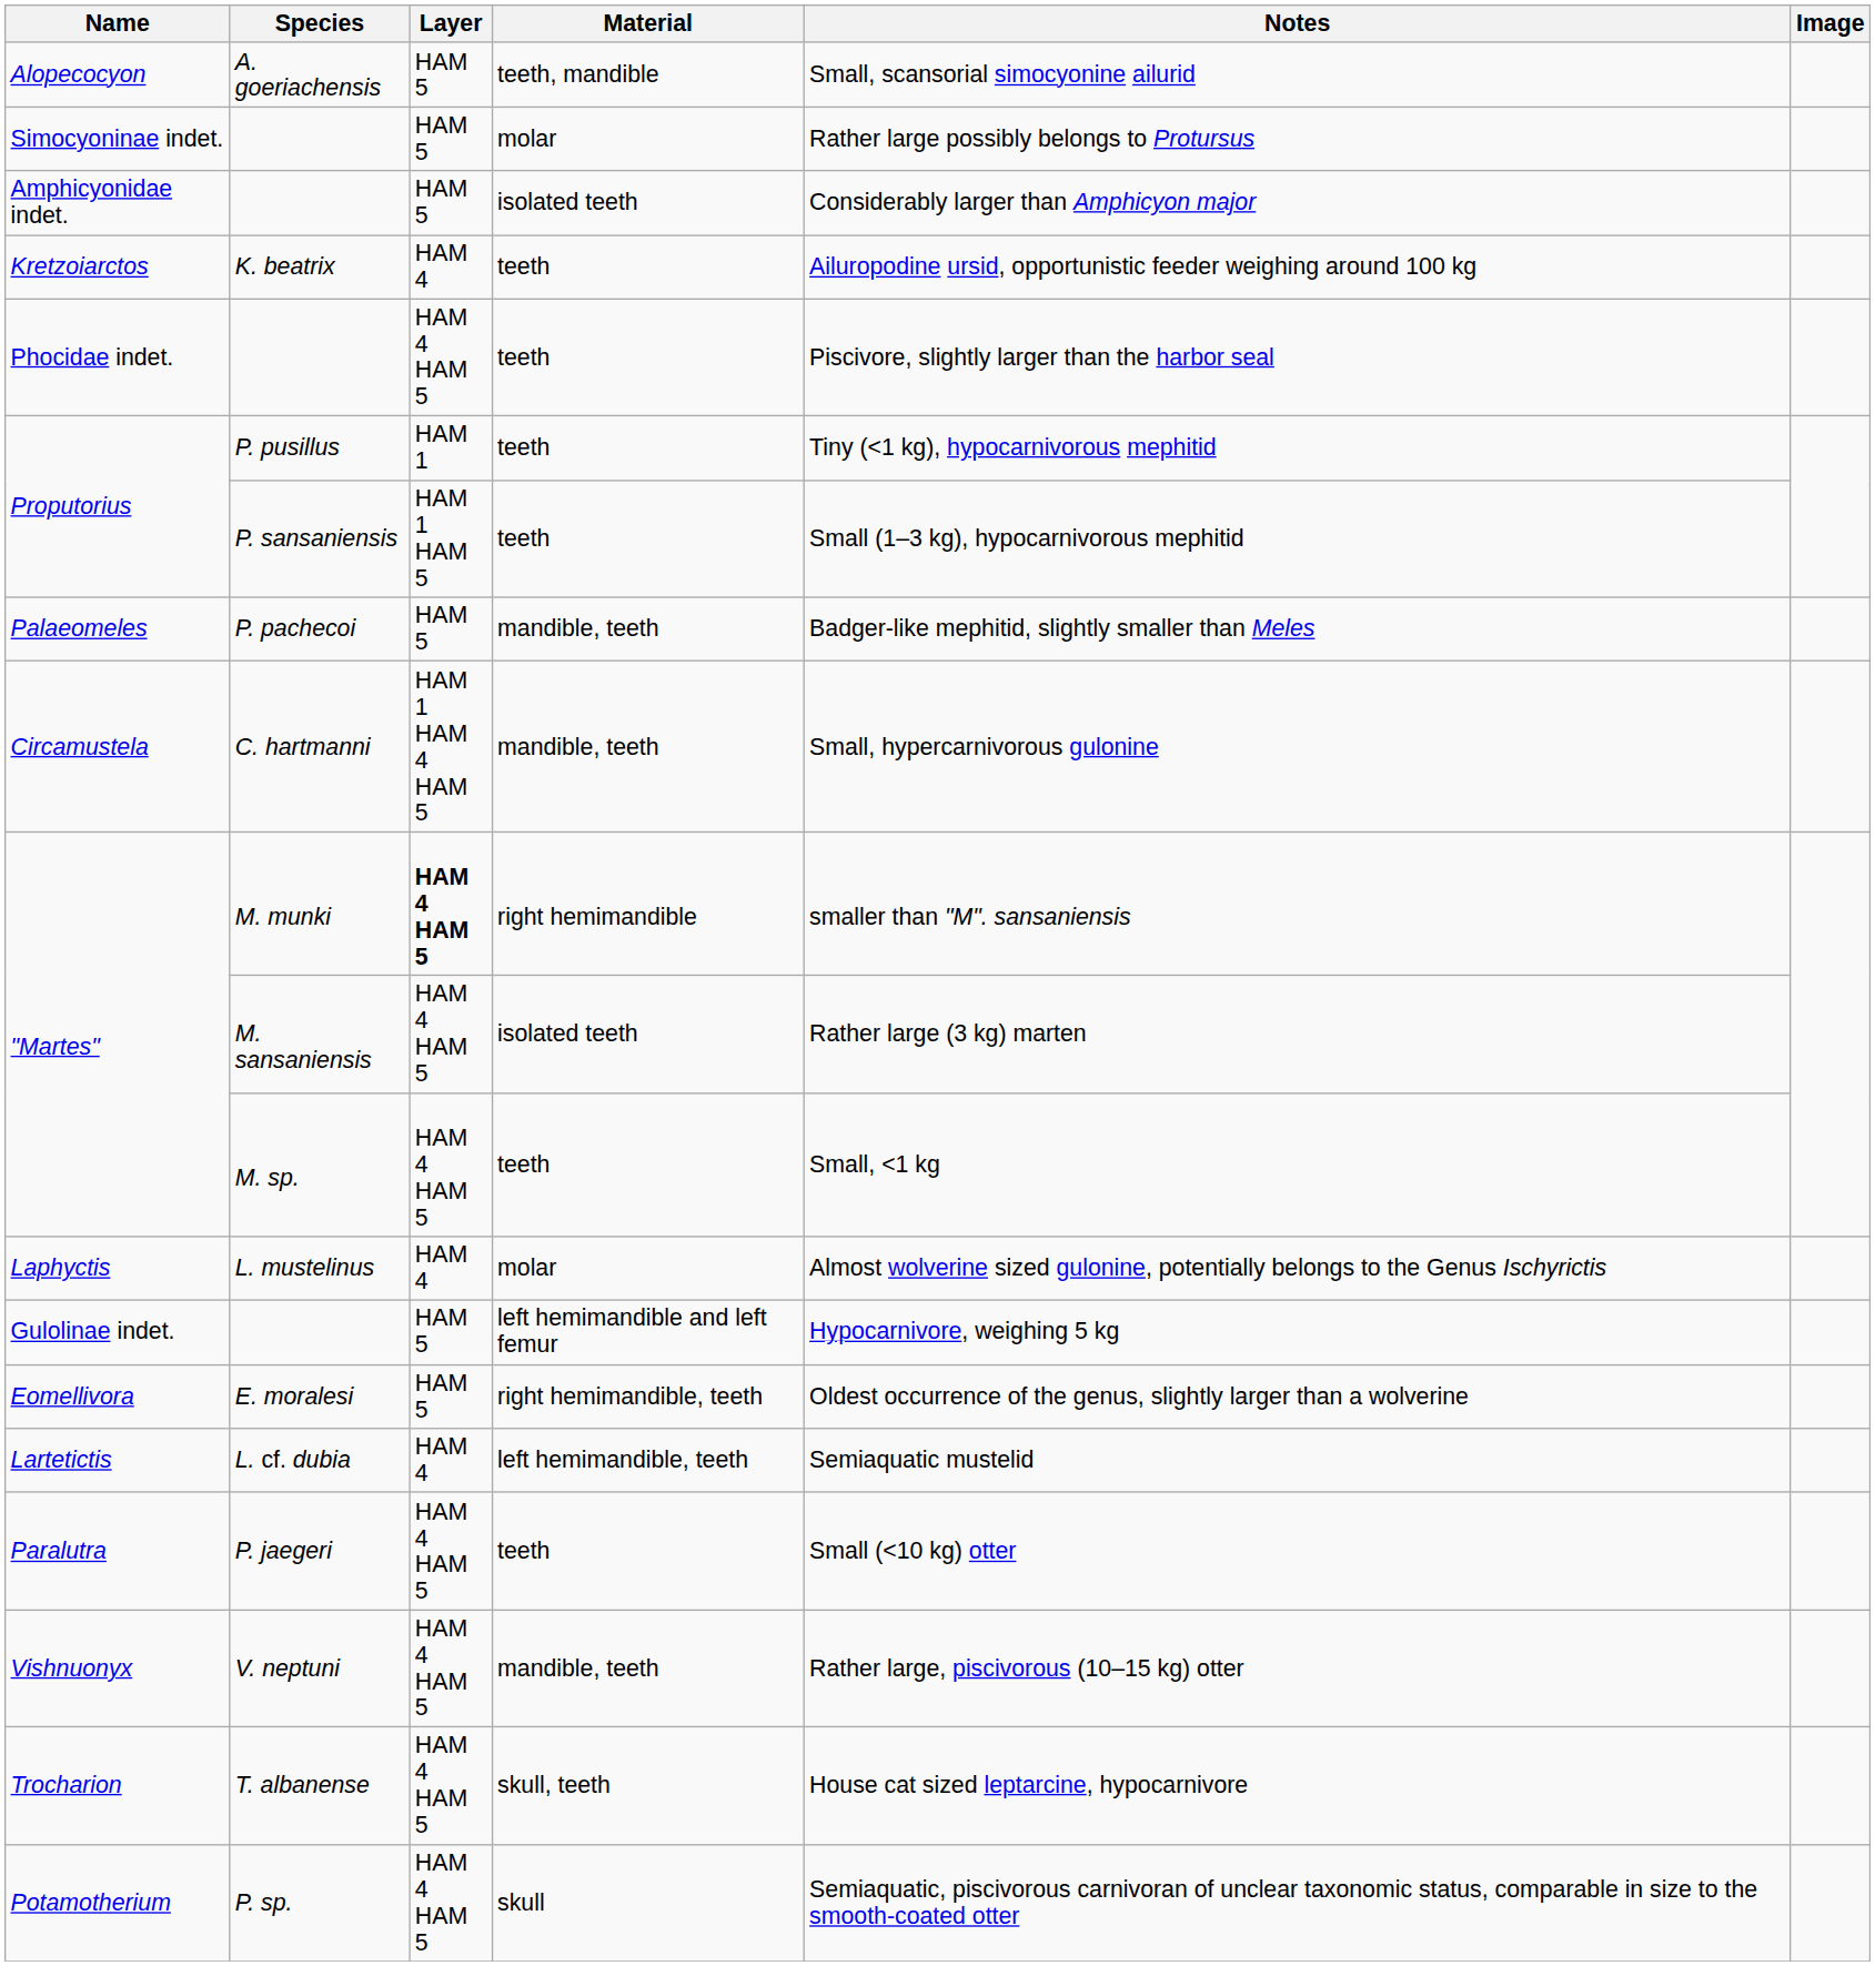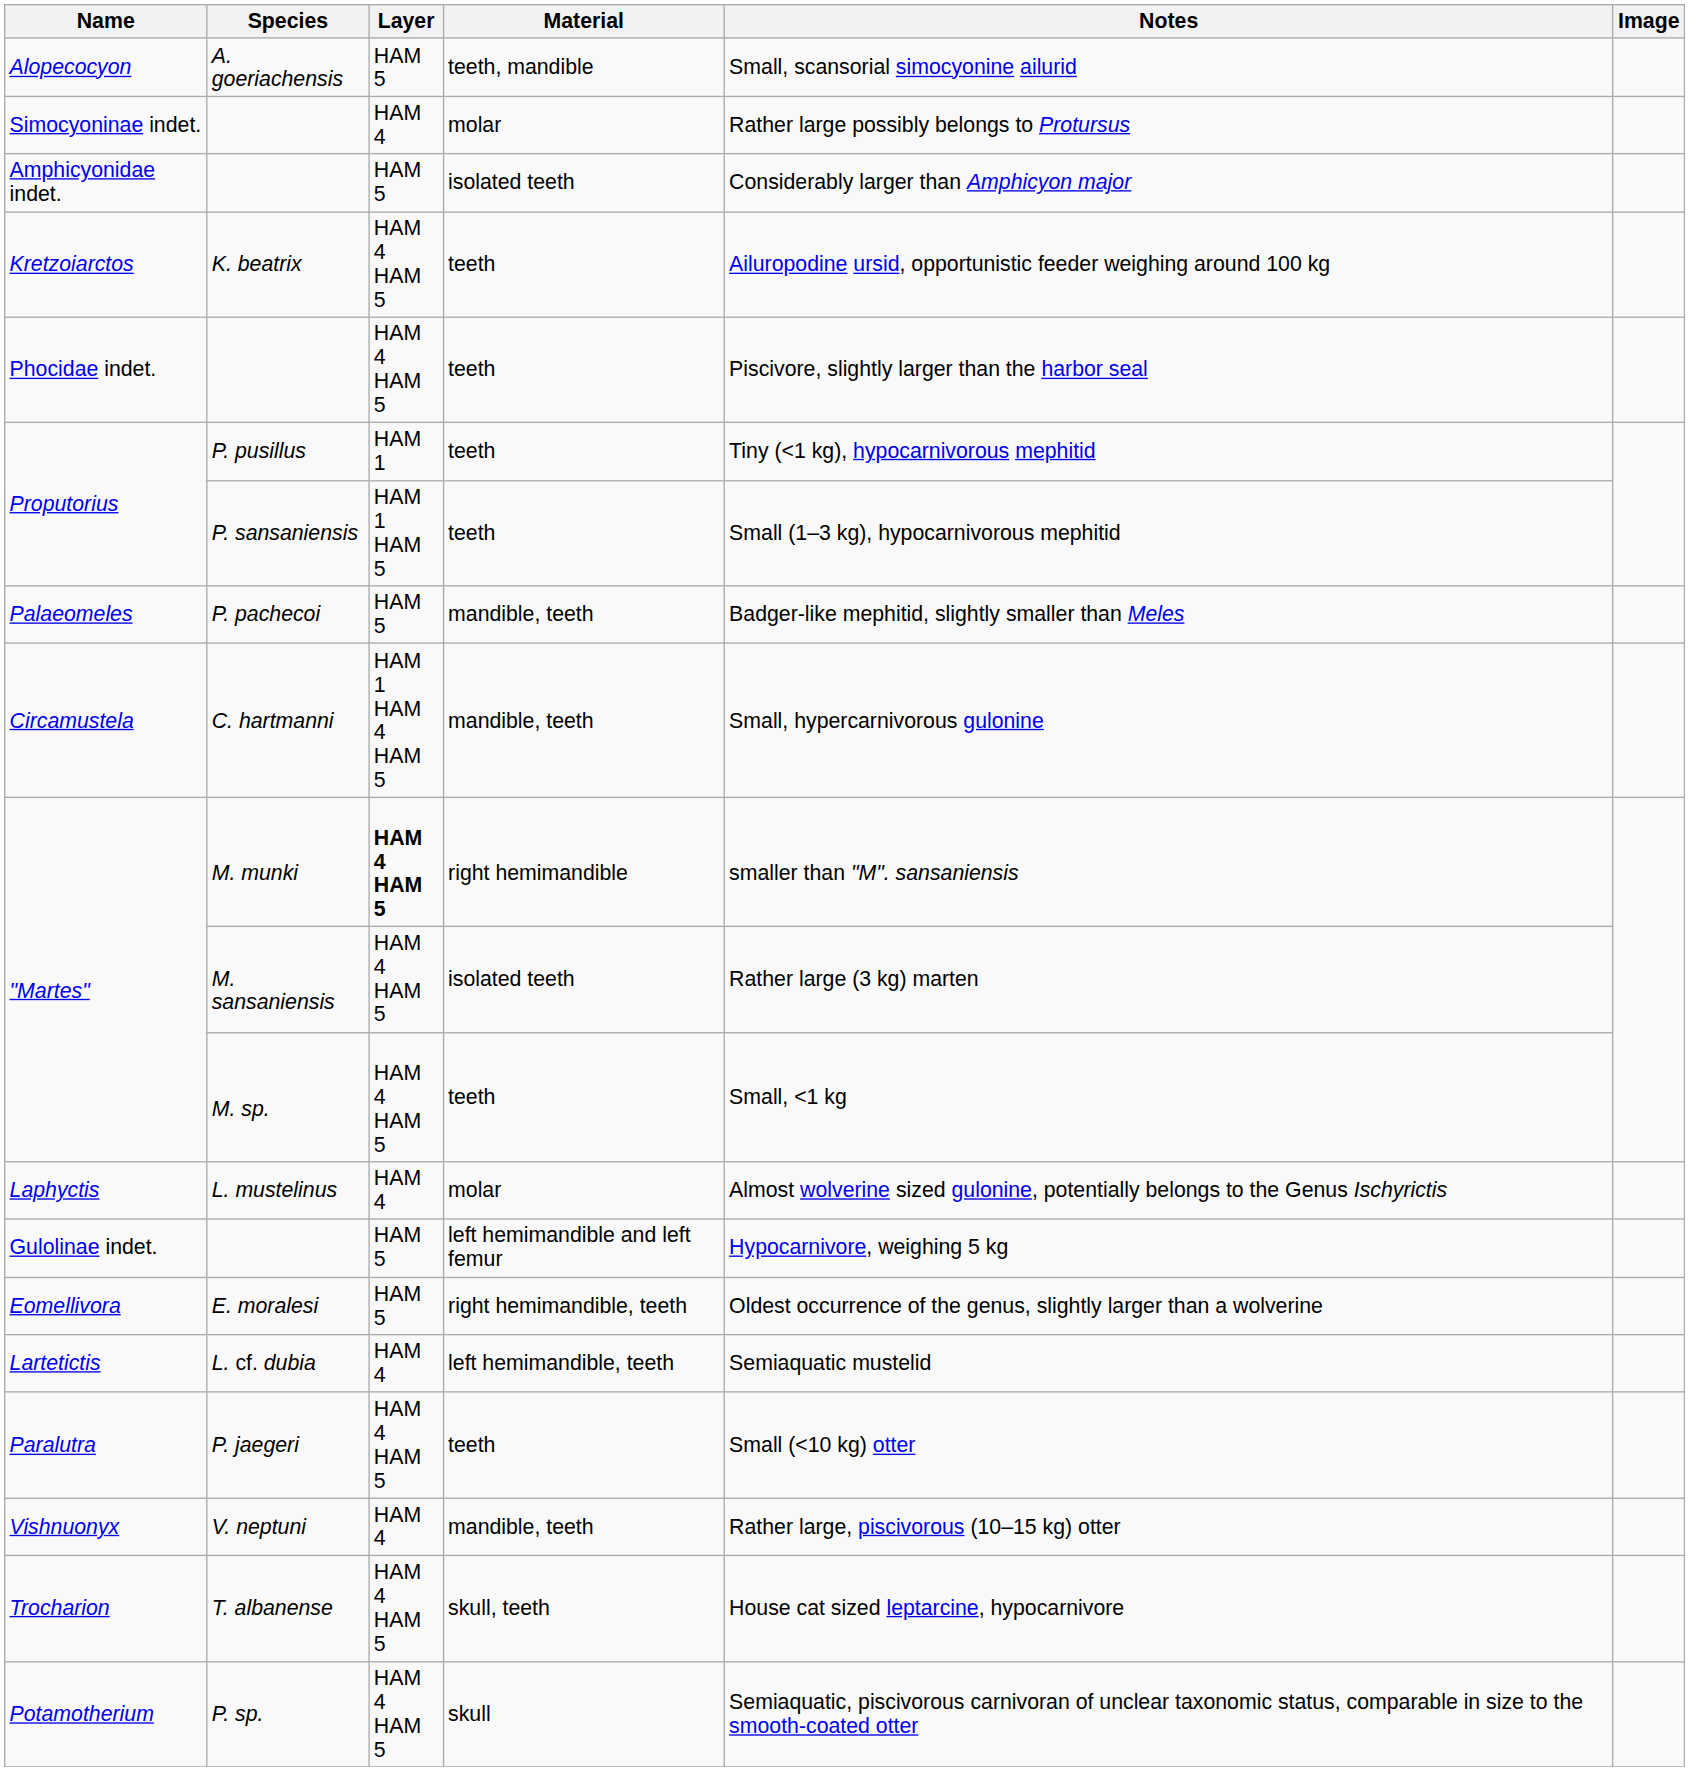Simocyoninae indet. | Layer: HAM 5 -> HAM 4
Kretzoiarctos | Layer: HAM 4 -> HAM 4 HAM 5
Vishnuonyx | Layer: HAM 4 HAM 5 -> HAM 4
